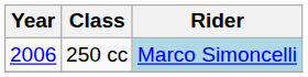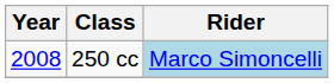250 cc | Year: 2006 -> 2008
